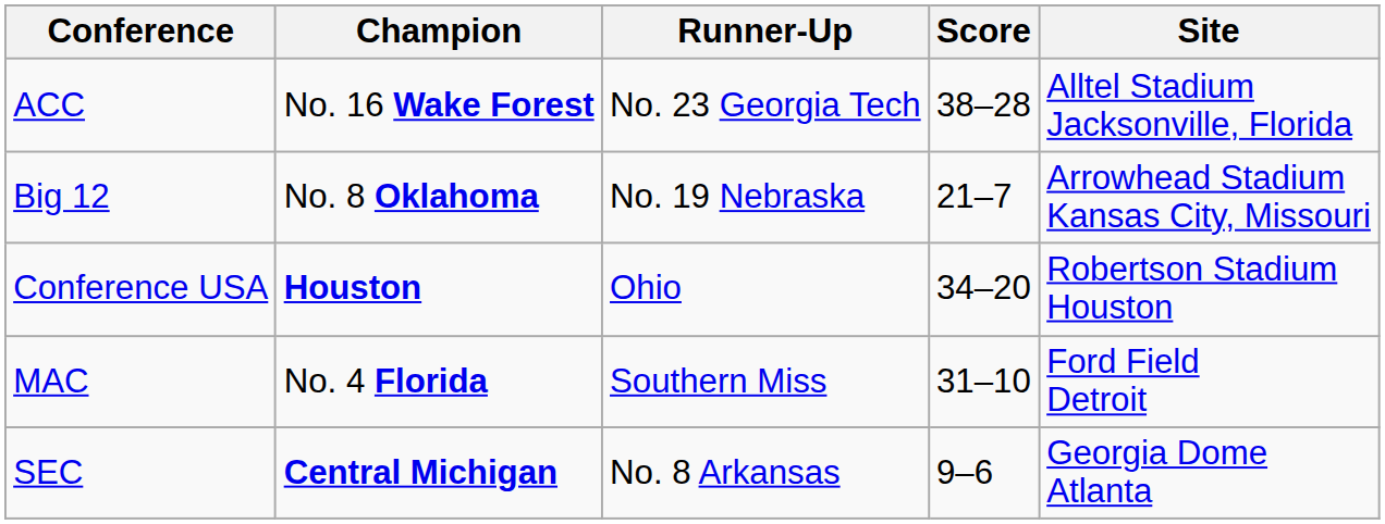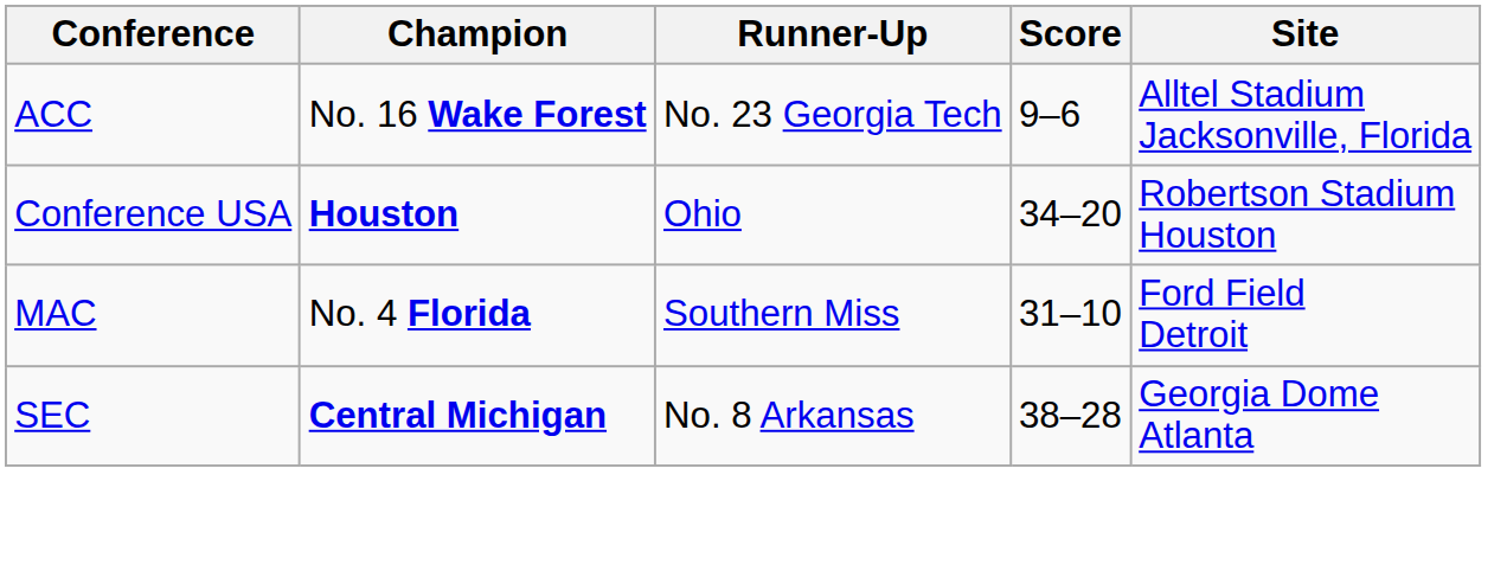ACC | Score: 38–28 -> 9–6
- row: Big 12 | No. 8 Oklahoma | No. 19 Nebraska | 21–7 | Arrowhead Stadium Kansas City, Missouri
SEC | Score: 9–6 -> 38–28
